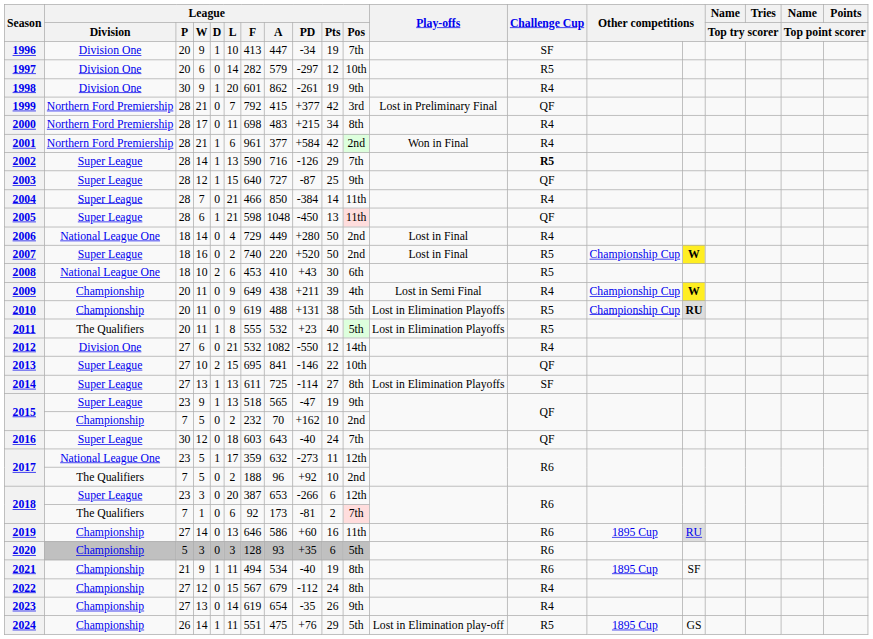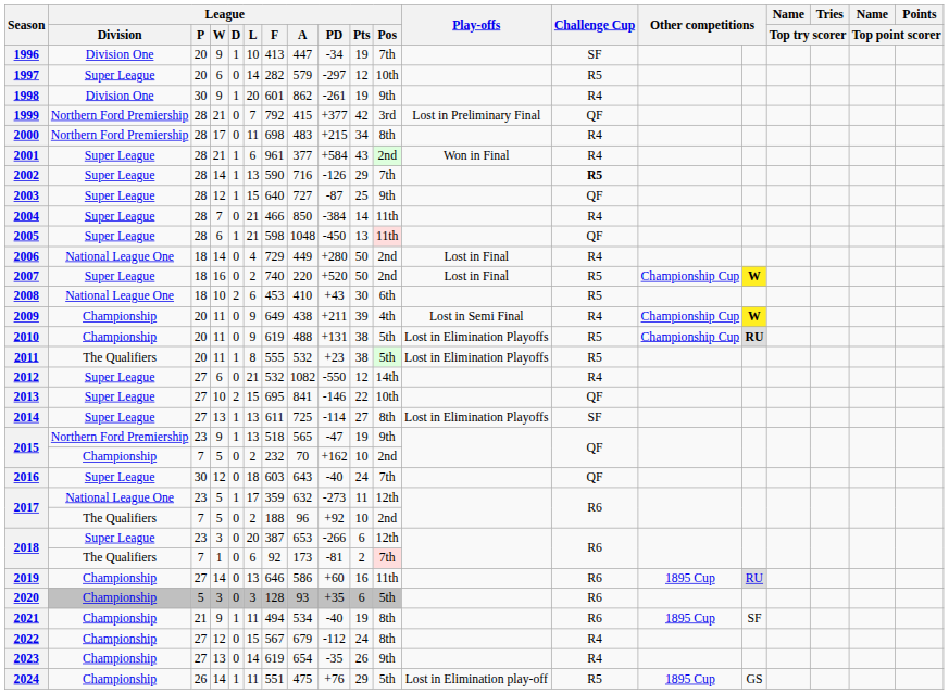1997 | League / Division: Division One -> Super League
2001 | League / Division: Northern Ford Premiership -> Super League
2001 | League / Pts: 42 -> 43
2011 | League / Pts: 40 -> 38
2012 | League / Division: Division One -> Super League
2015 / 23 | League / Division: Super League -> Northern Ford Premiership
